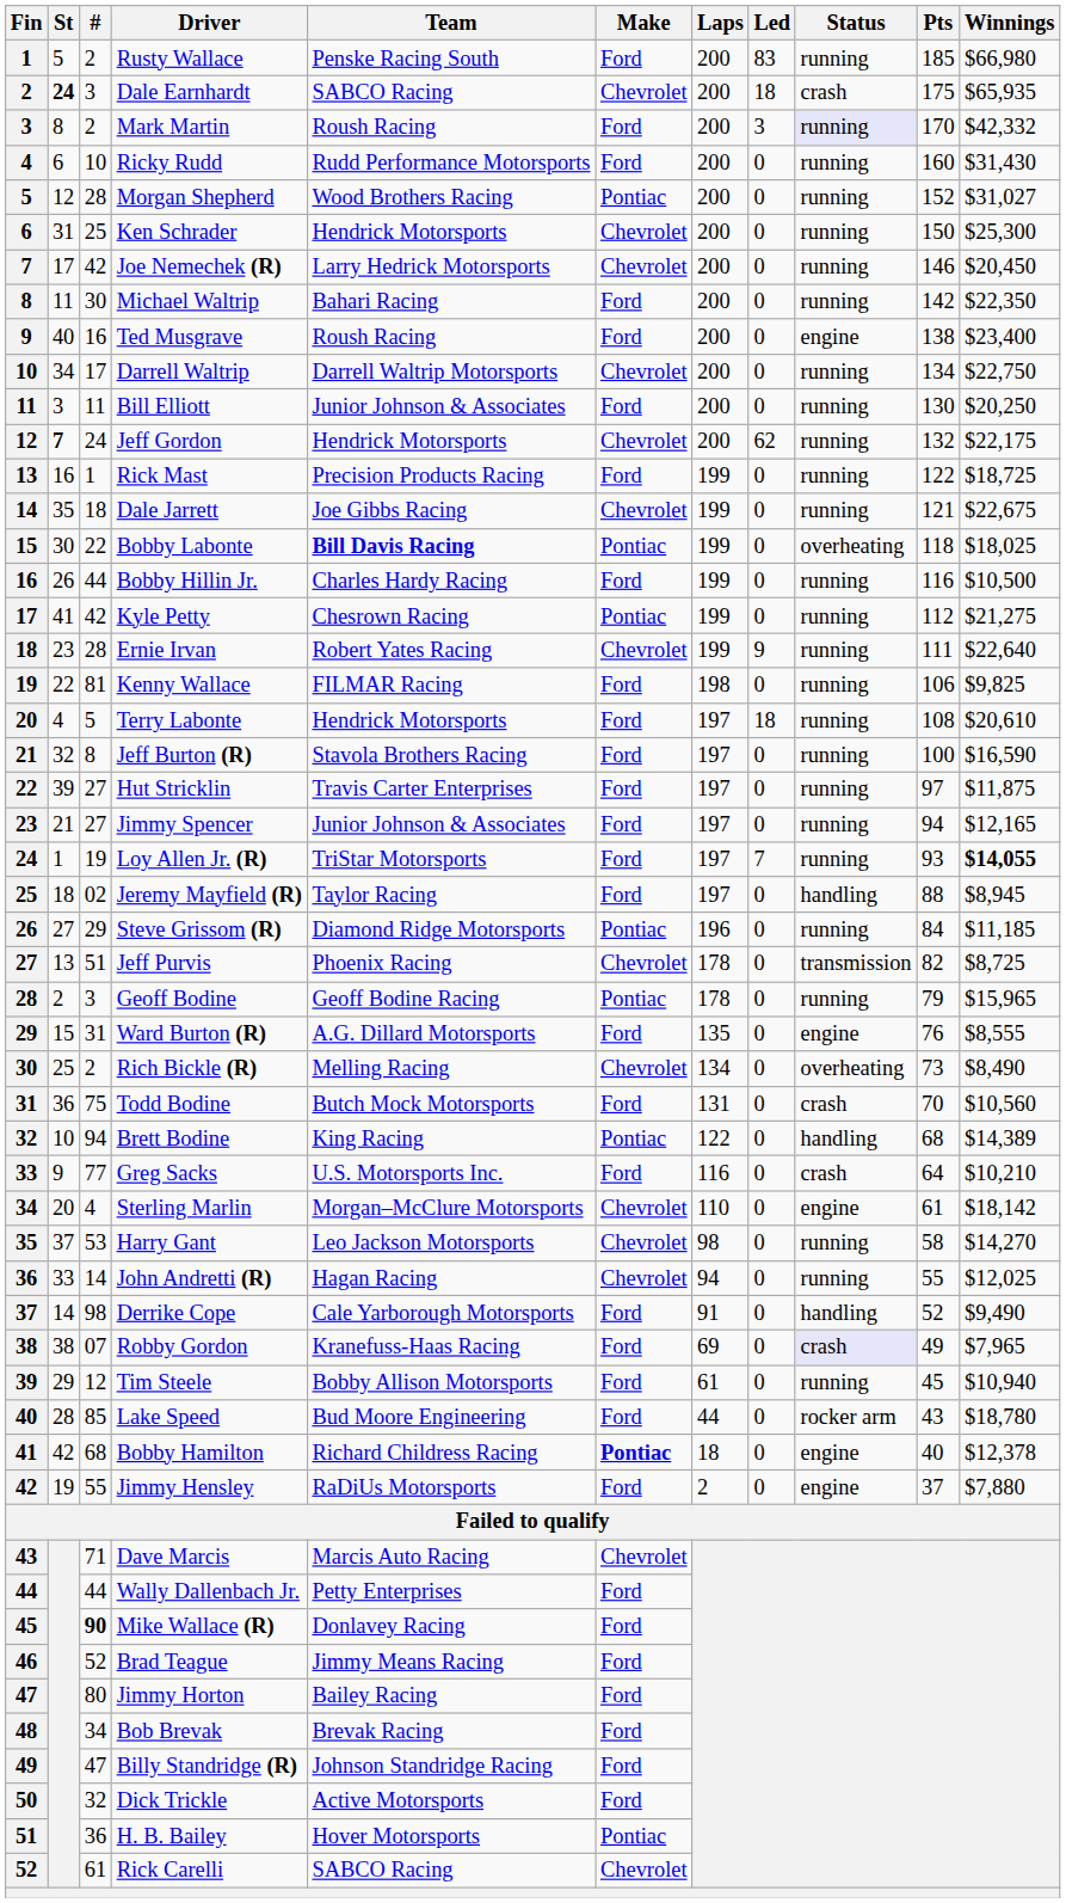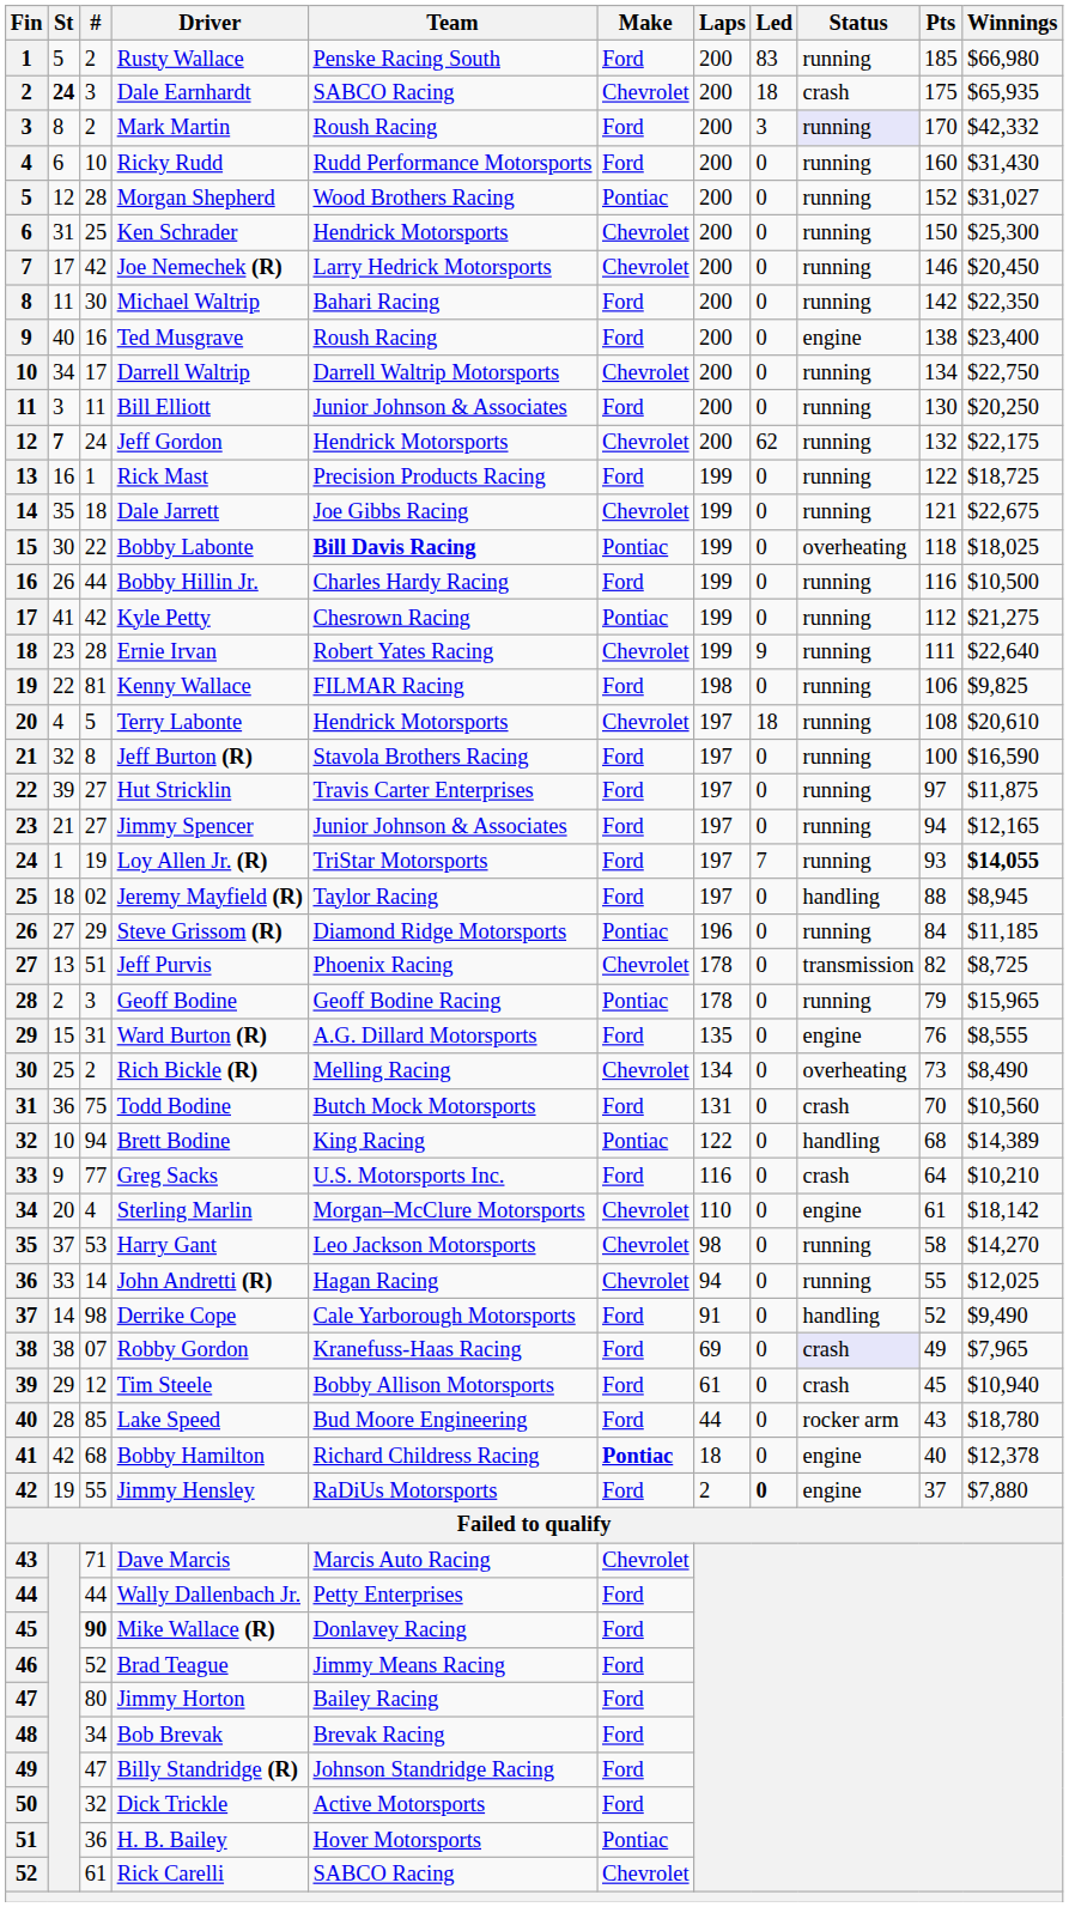Terry Labonte | Make: Ford -> Chevrolet
Tim Steele | Status: running -> crash
Jimmy Hensley | Led: normal -> bold
